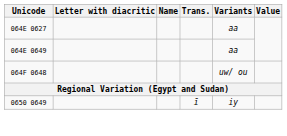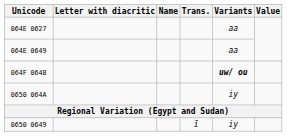064F 0648 | Variants: normal -> bold
+ row: 0650 064A | iy
